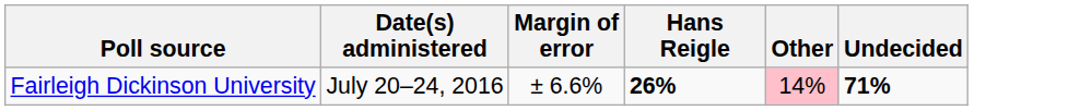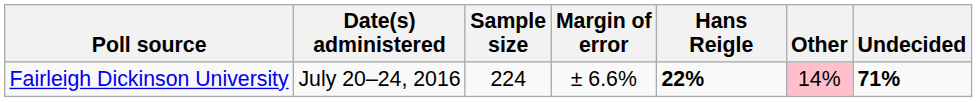+ column: Sample size | 224
Fairleigh Dickinson University | Hans Reigle: 26% -> 22%
